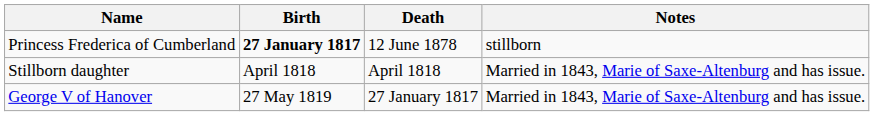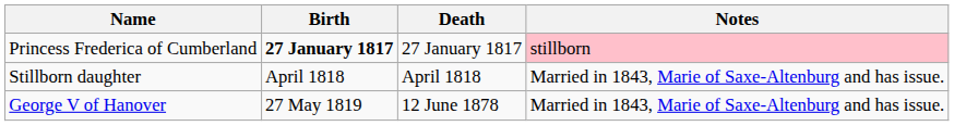Princess Frederica of Cumberland | Death: 12 June 1878 -> 27 January 1817
Princess Frederica of Cumberland | Notes: no background -> pink background
George V of Hanover | Death: 27 January 1817 -> 12 June 1878
